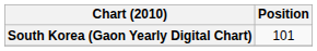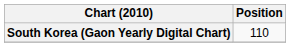South Korea (Gaon Yearly Digital Chart) | Position: 101 -> 110
